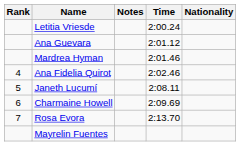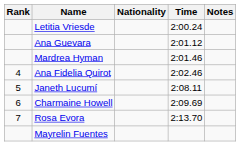columns swapped: Nationality <-> Notes
